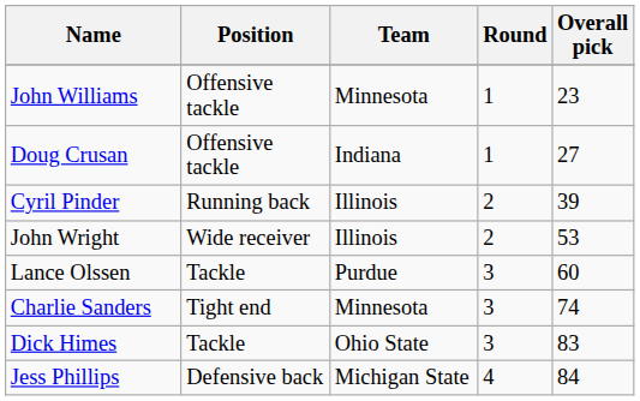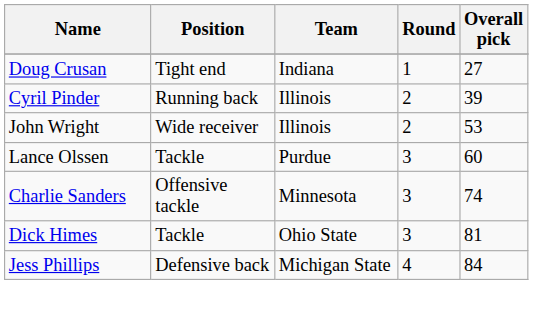- row: John Williams | Offensive tackle | Minnesota | 1 | 23
Doug Crusan | Position: Offensive tackle -> Tight end
Charlie Sanders | Position: Tight end -> Offensive tackle
Dick Himes | Overall pick: 83 -> 81
